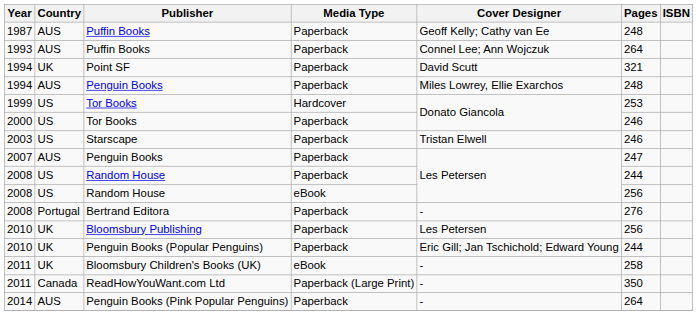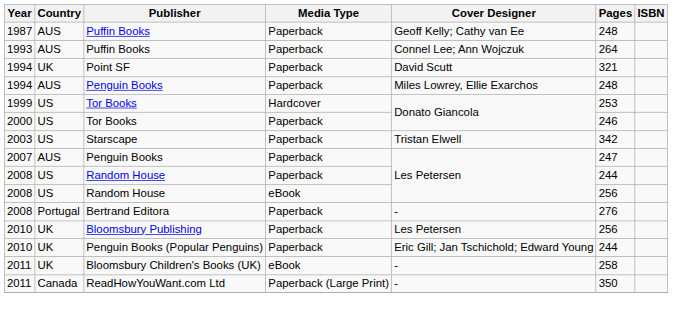Starscape | Pages: 246 -> 342
- row: 2014 | AUS | Penguin Books (Pink Popular Penguins) | Paperback | - | 264
